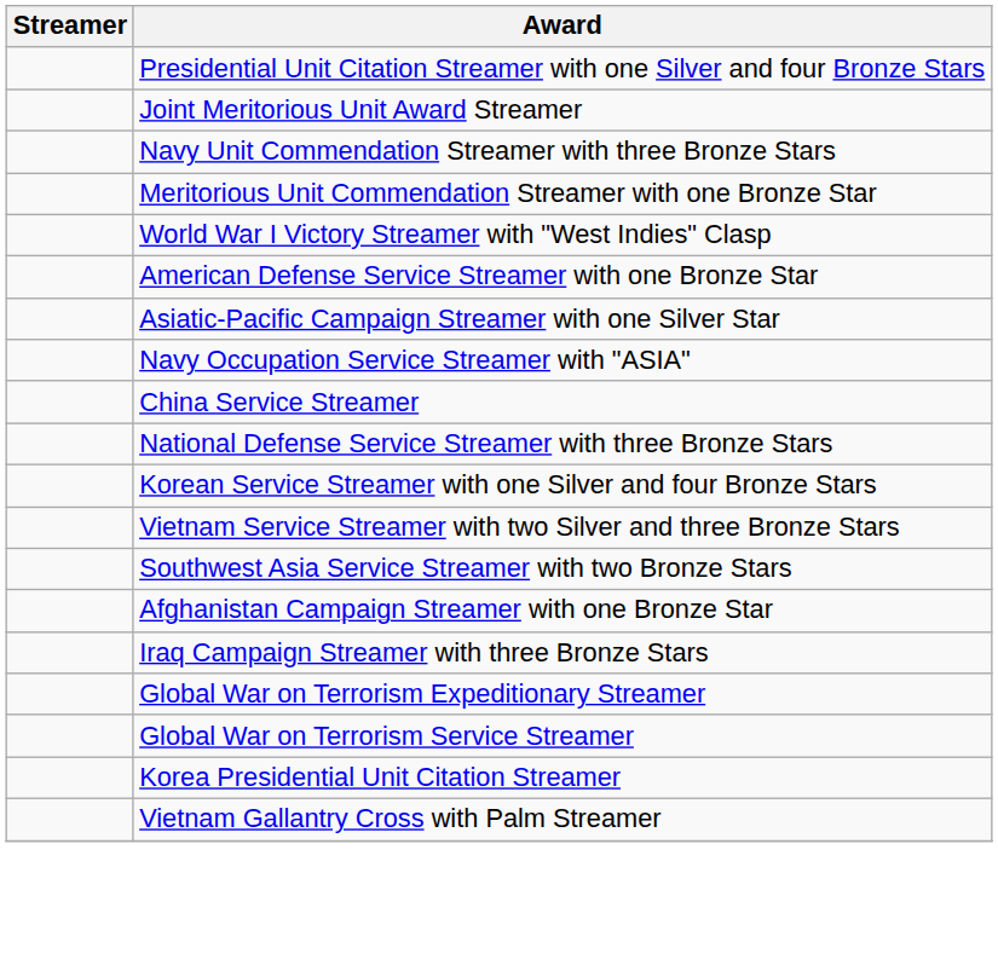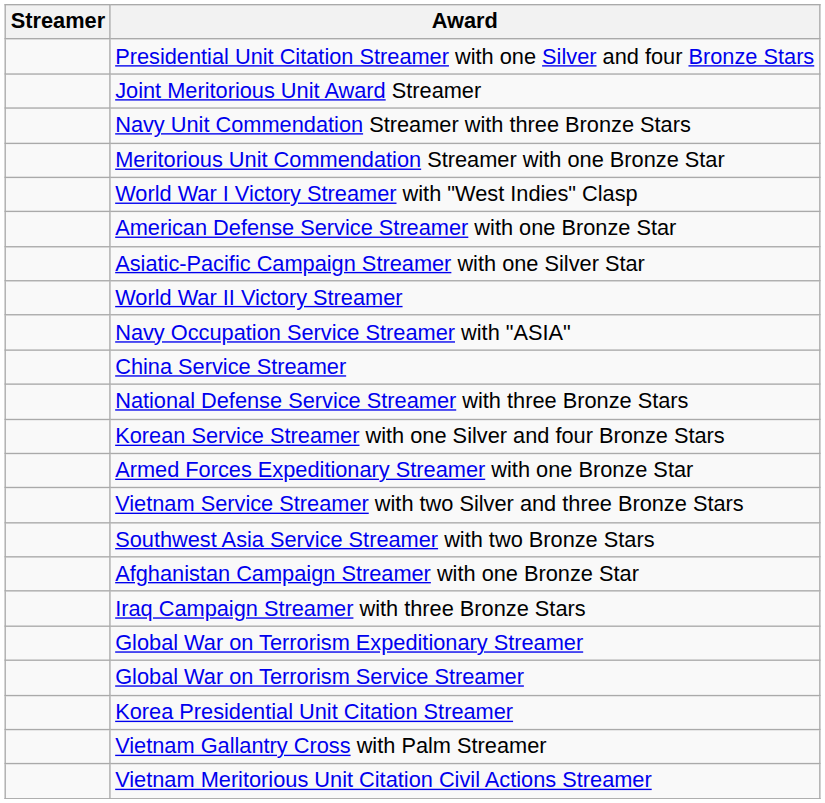+ row: World War II Victory Streamer
+ row: Armed Forces Expeditionary Streamer with one Bronze Star
+ row: Vietnam Meritorious Unit Citation Civil Actions Streamer
